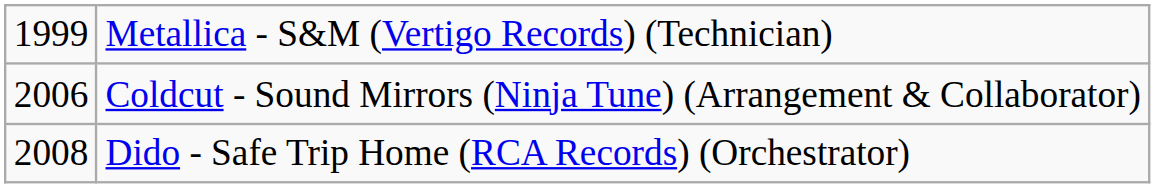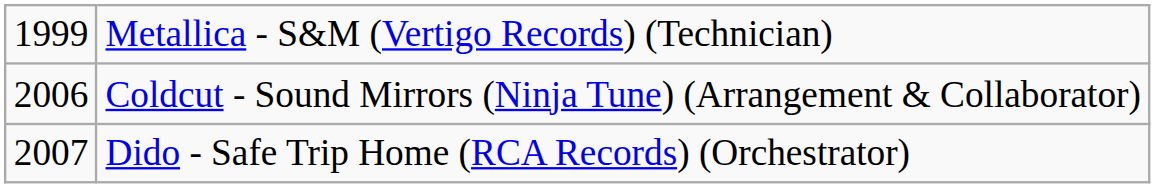Dido - Safe Trip Home (RCA Records) (Orchestrator) | column 1: 2008 -> 2007
